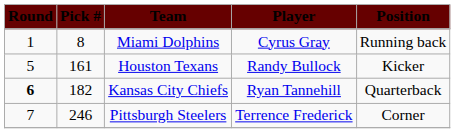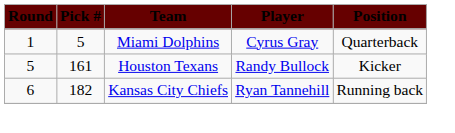Miami Dolphins | Pick #: 8 -> 5
Miami Dolphins | Position: Running back -> Quarterback
Kansas City Chiefs | Round: bold -> normal
Kansas City Chiefs | Position: Quarterback -> Running back
- row: 7 | 246 | Pittsburgh Steelers | Terrence Frederick | Corner
